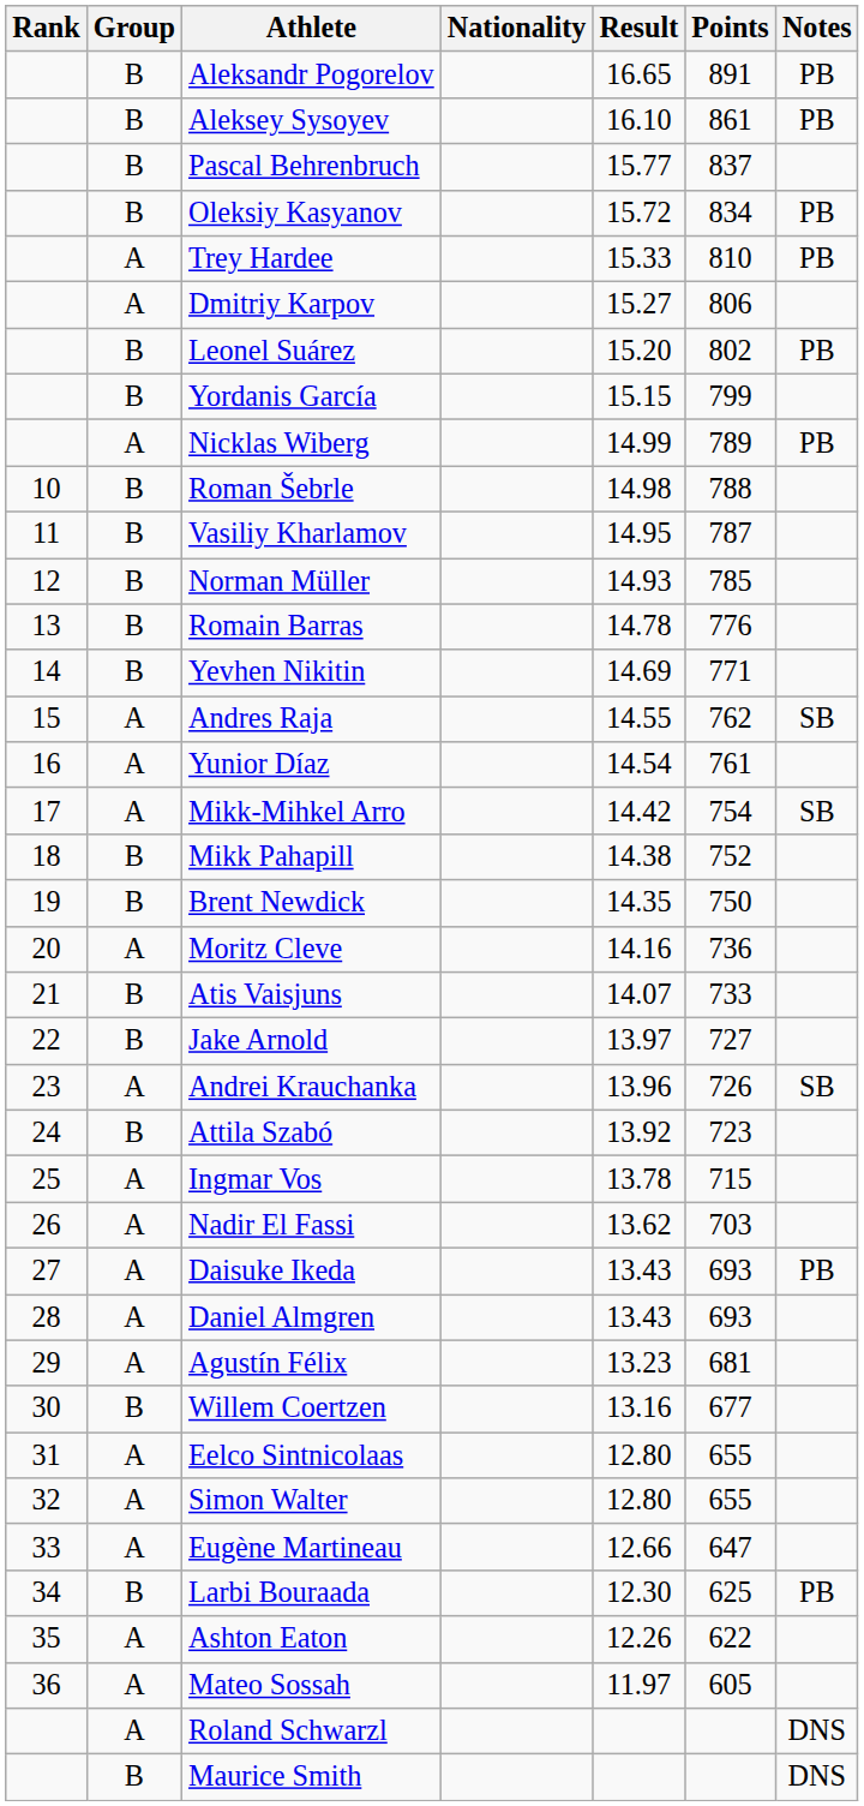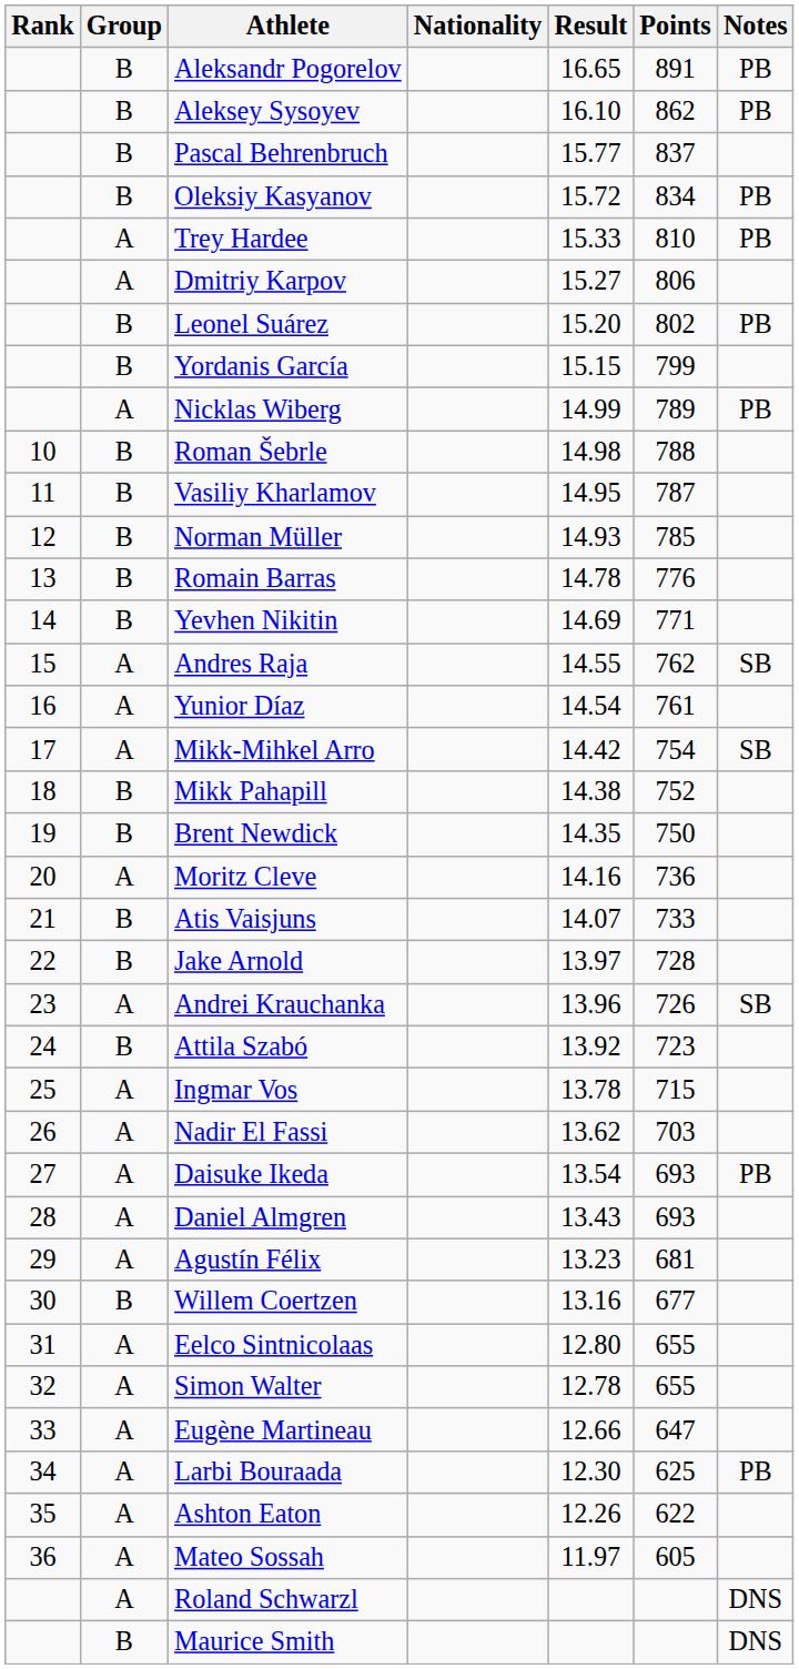Aleksey Sysoyev | Points: 861 -> 862
Jake Arnold | Points: 727 -> 728
Daisuke Ikeda | Result: 13.43 -> 13.54
Simon Walter | Result: 12.80 -> 12.78
Larbi Bouraada | Group: B -> A
